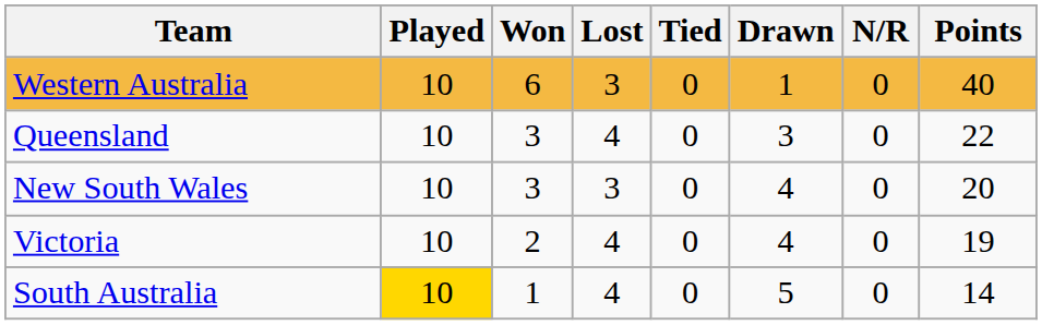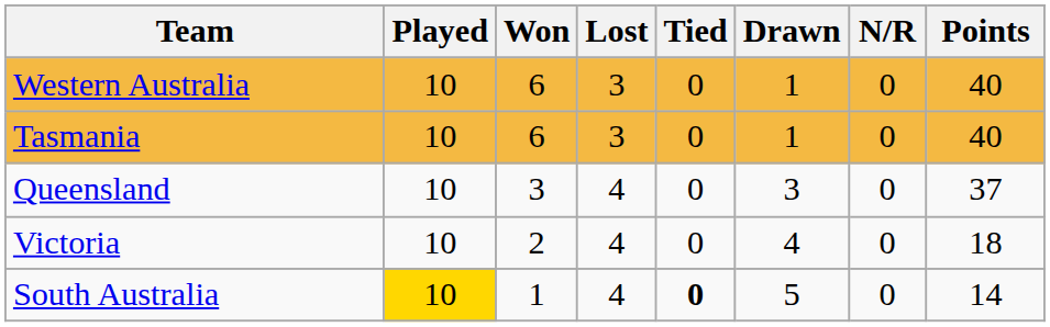+ row: Tasmania | 10 | 6 | 3 | 0 | 1 | 0 | 40
Queensland | Points: 22 -> 37
- row: New South Wales | 10 | 3 | 3 | 0 | 4 | 0 | 20
Victoria | Points: 19 -> 18
South Australia | Tied: normal -> bold
